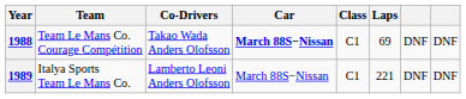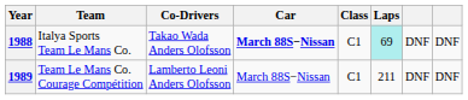1988 | Team: Team Le Mans Co. Courage Compétition -> Italya Sports Team Le Mans Co.
1988 | Laps: no background -> paleturquoise background
1989 | Team: Italya Sports Team Le Mans Co. -> Team Le Mans Co. Courage Compétition
1989 | Laps: 221 -> 211
